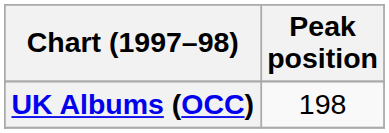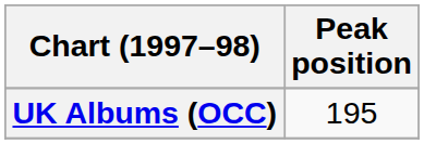UK Albums (OCC) | Peak position: 198 -> 195
